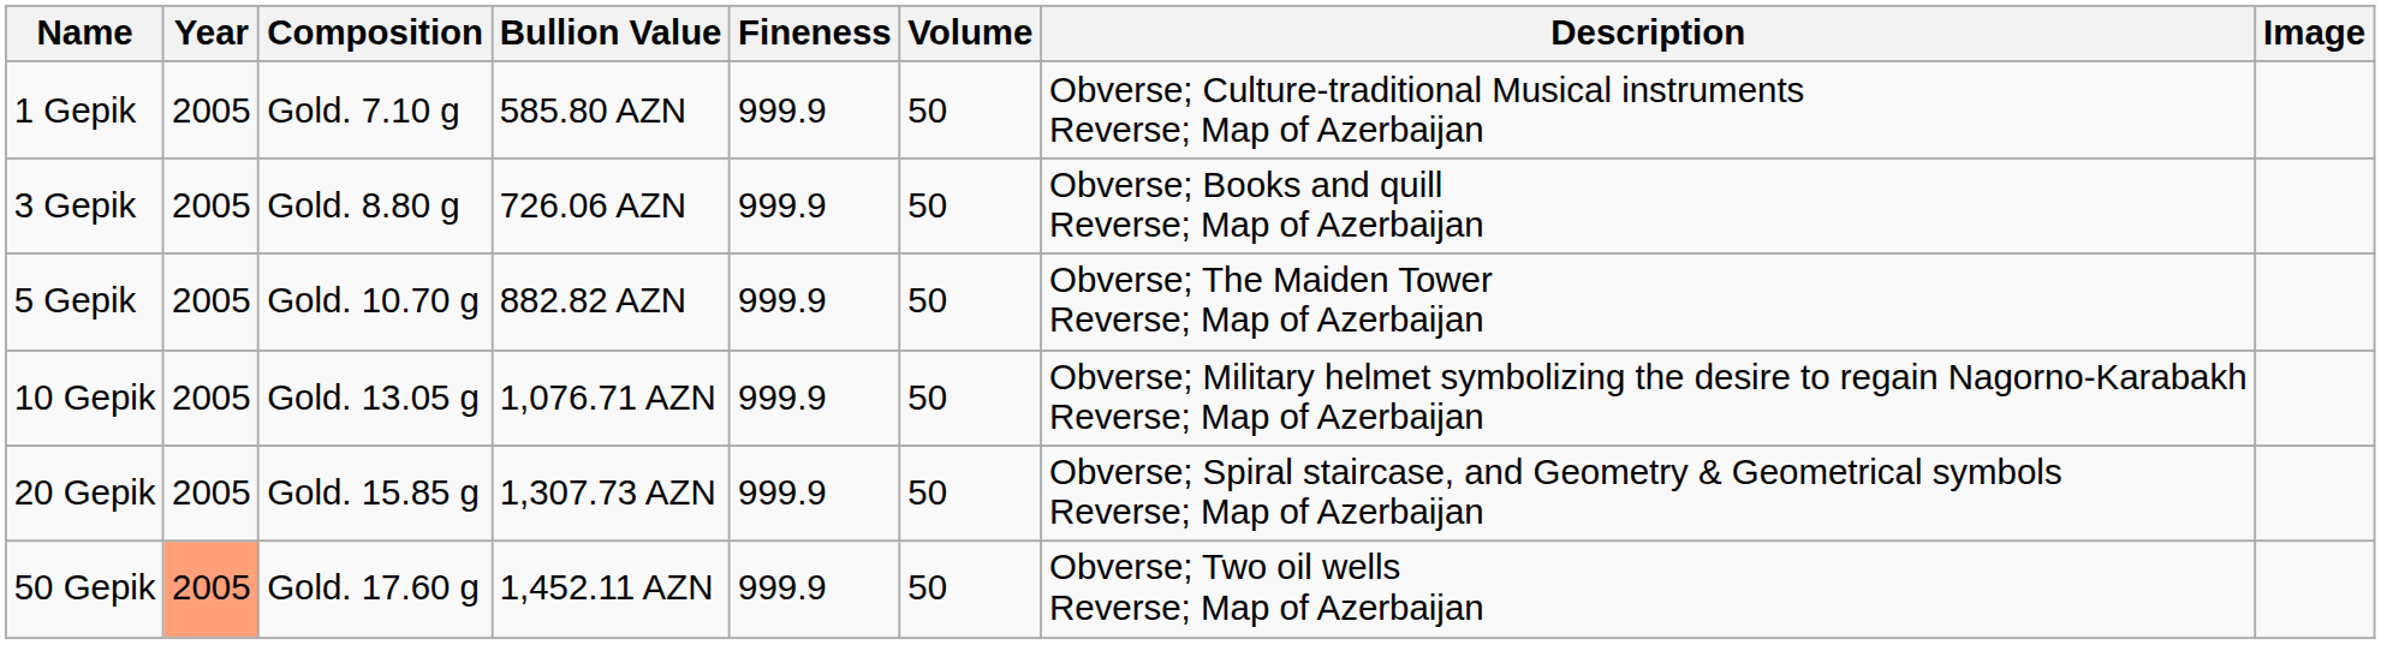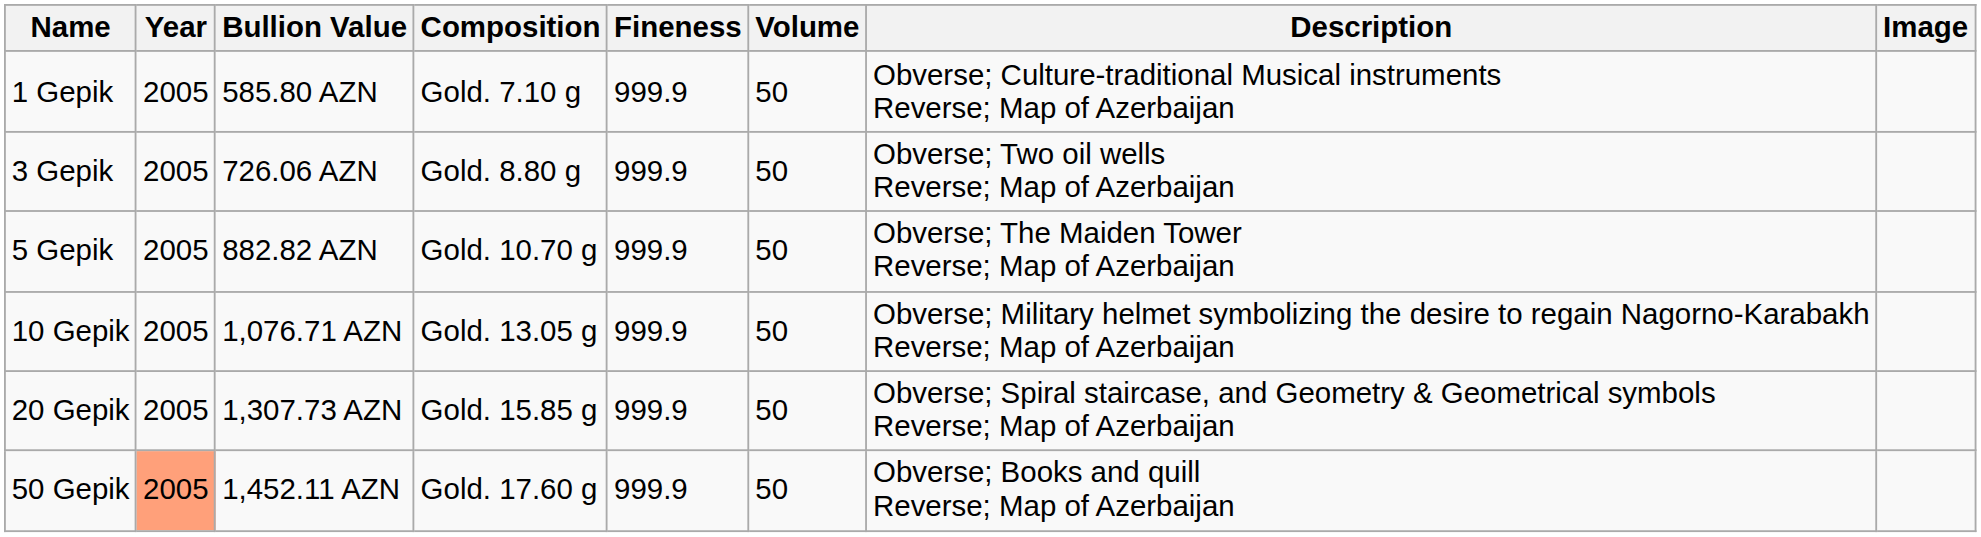columns swapped: Bullion Value <-> Composition
3 Gepik | Description: Obverse; Books and quill Reverse; Map of Azerbaijan -> Obverse; Two oil wells Reverse; Map of Azerbaijan
50 Gepik | Description: Obverse; Two oil wells Reverse; Map of Azerbaijan -> Obverse; Books and quill Reverse; Map of Azerbaijan
